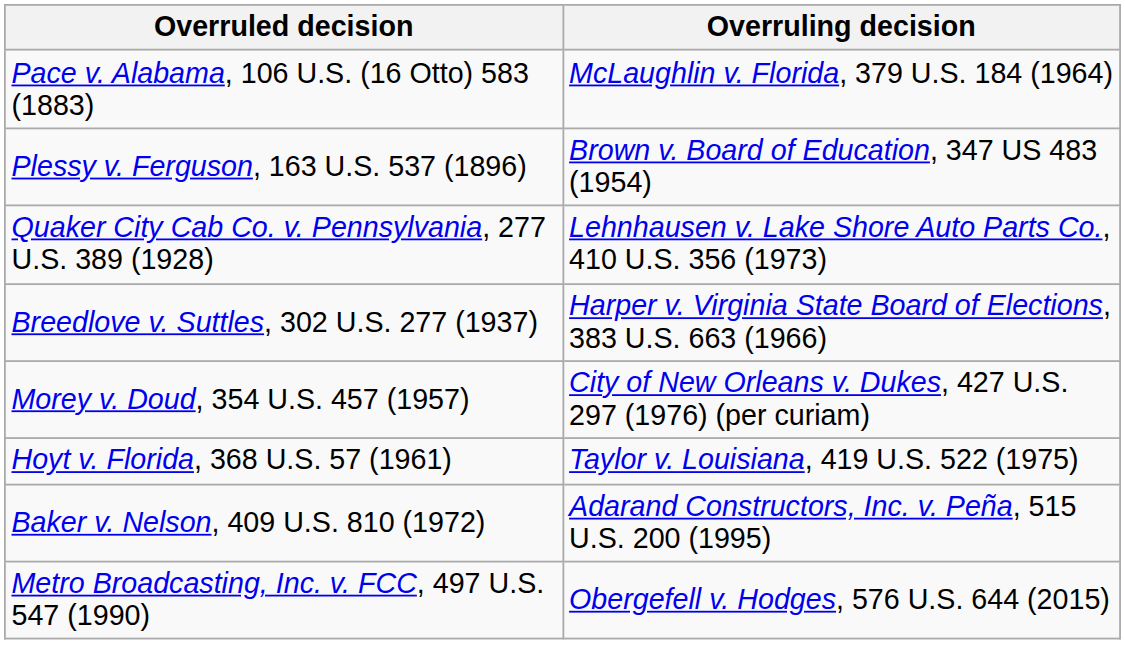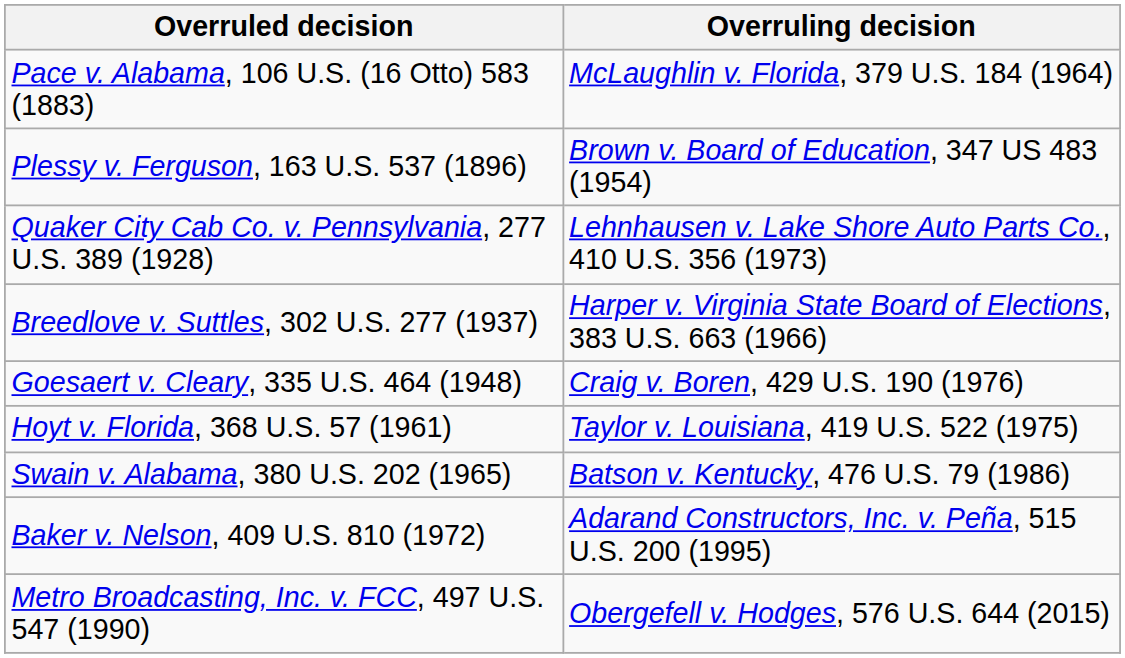+ row: Goesaert v. Cleary, 335 U.S. 464 (1948) | Craig v. Boren, 429 U.S. 190 (1976)
- row: Morey v. Doud, 354 U.S. 457 (1957) | City of New Orleans v. Dukes, 427 U.S. 297 (1976) (per curiam)
+ row: Swain v. Alabama, 380 U.S. 202 (1965) | Batson v. Kentucky, 476 U.S. 79 (1986)
